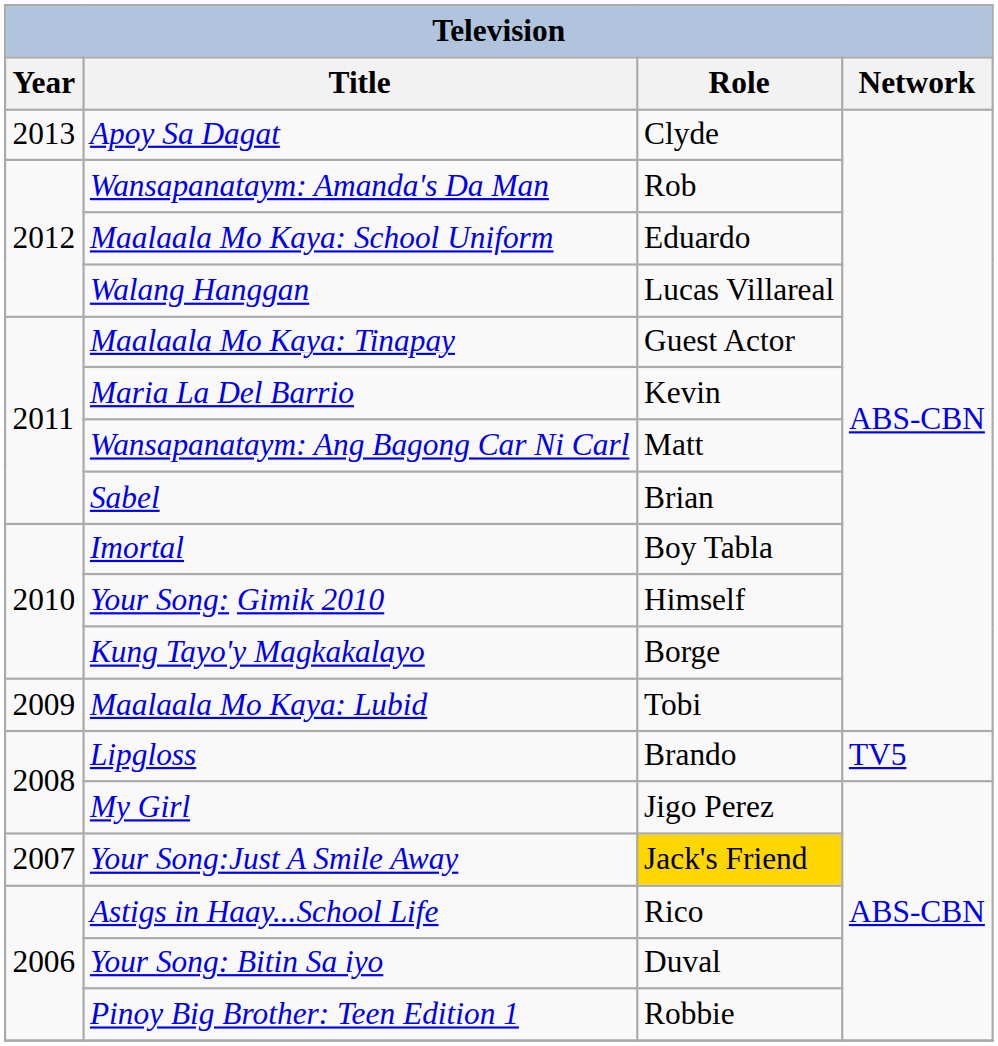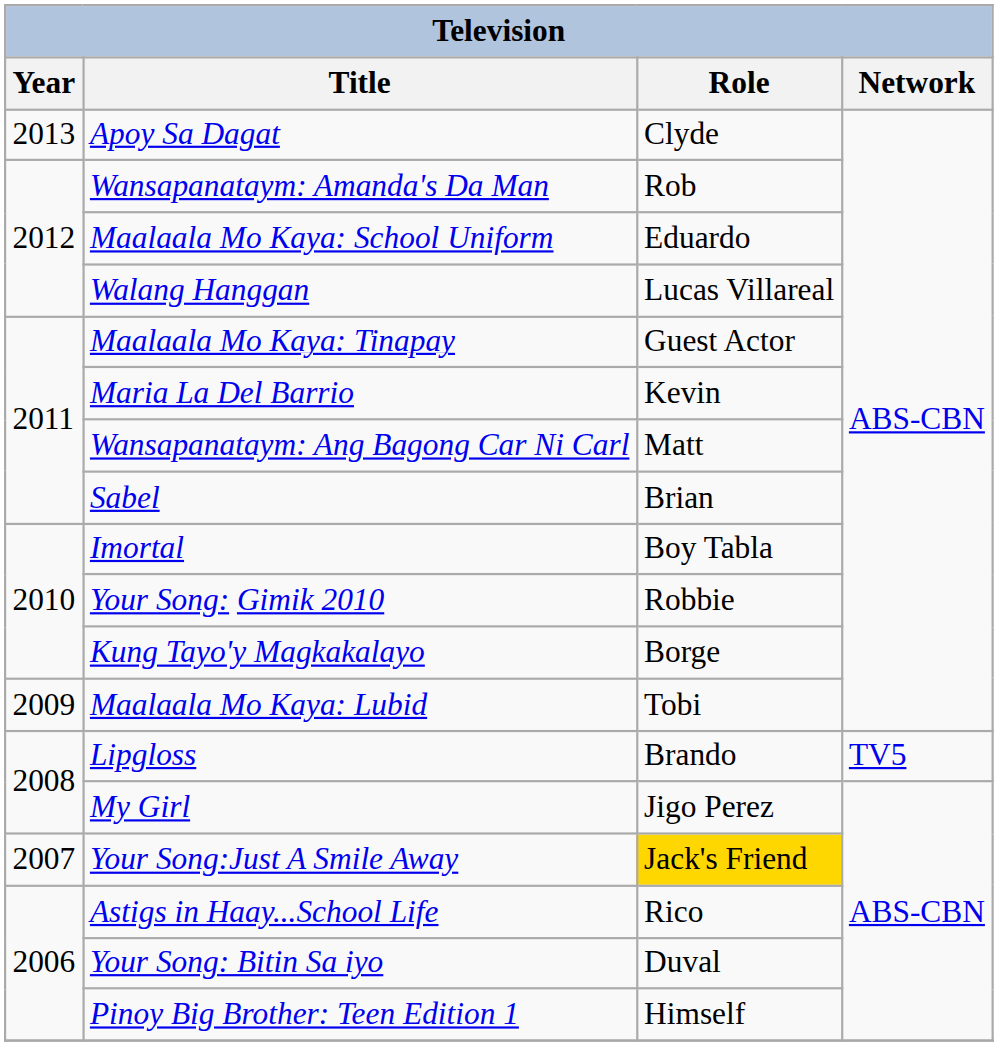Your Song: Gimik 2010 | Role: Himself -> Robbie
Pinoy Big Brother: Teen Edition 1 | Role: Robbie -> Himself
